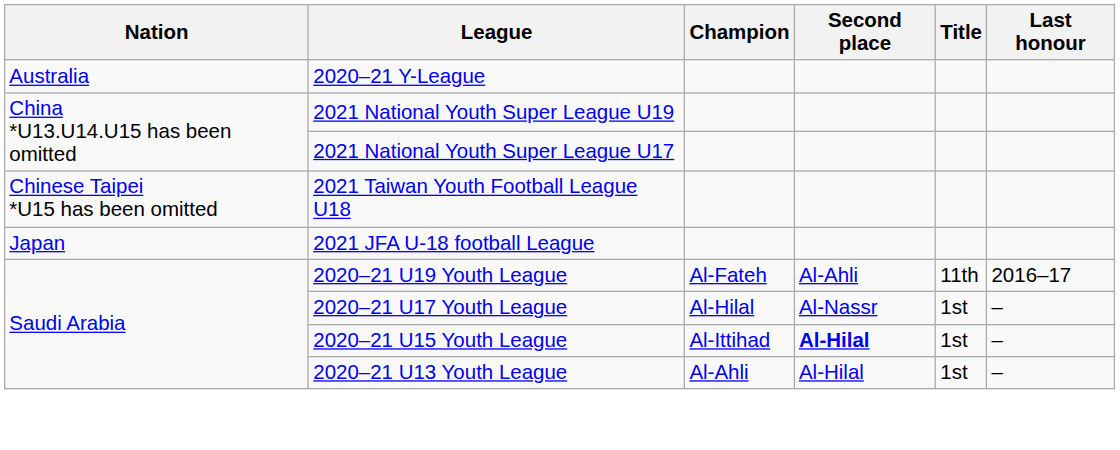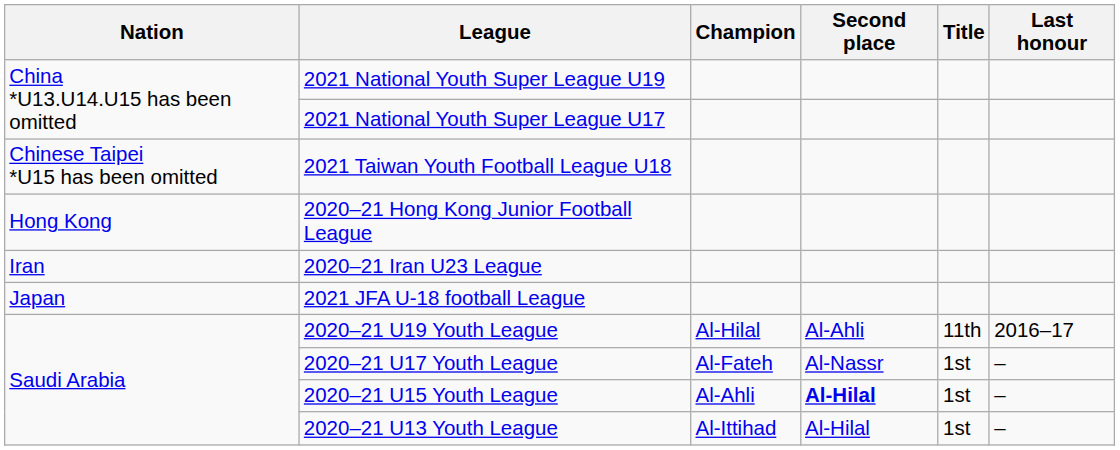- row: Australia | 2020–21 Y-League
+ row: Hong Kong | 2020–21 Hong Kong Junior Football League
+ row: Iran | 2020–21 Iran U23 League
2020–21 U19 Youth League | Champion: Al-Fateh -> Al-Hilal
2020–21 U17 Youth League | Champion: Al-Hilal -> Al-Fateh
2020–21 U15 Youth League | Champion: Al-Ittihad -> Al-Ahli
2020–21 U13 Youth League | Champion: Al-Ahli -> Al-Ittihad
